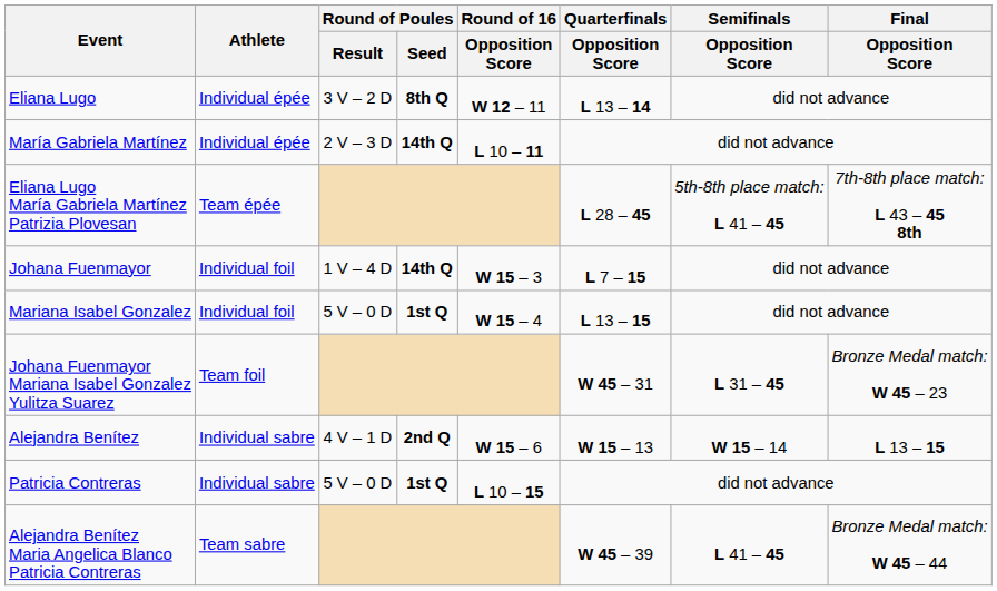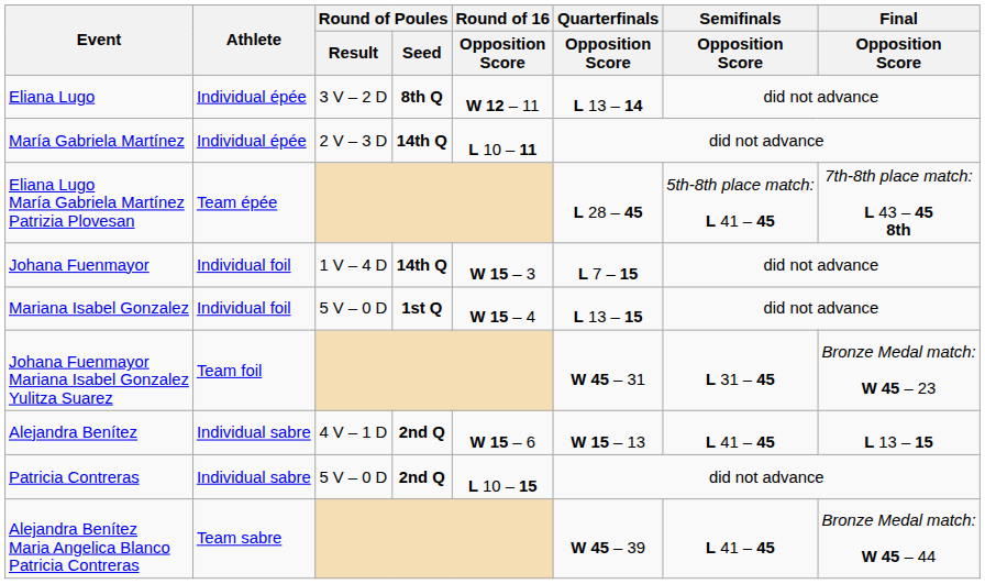Alejandra Benítez | Semifinals / Opposition Score: W 15 – 14 -> L 41 – 45
Patricia Contreras | Round of Poules / Seed: 1st Q -> 2nd Q
